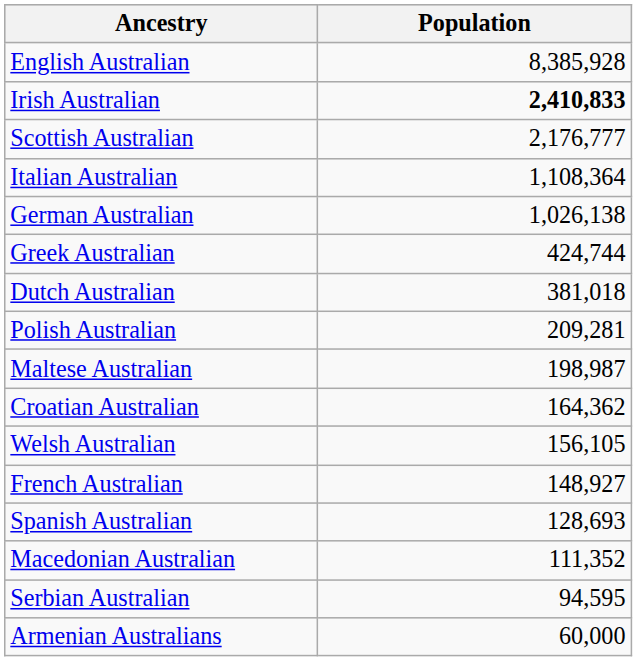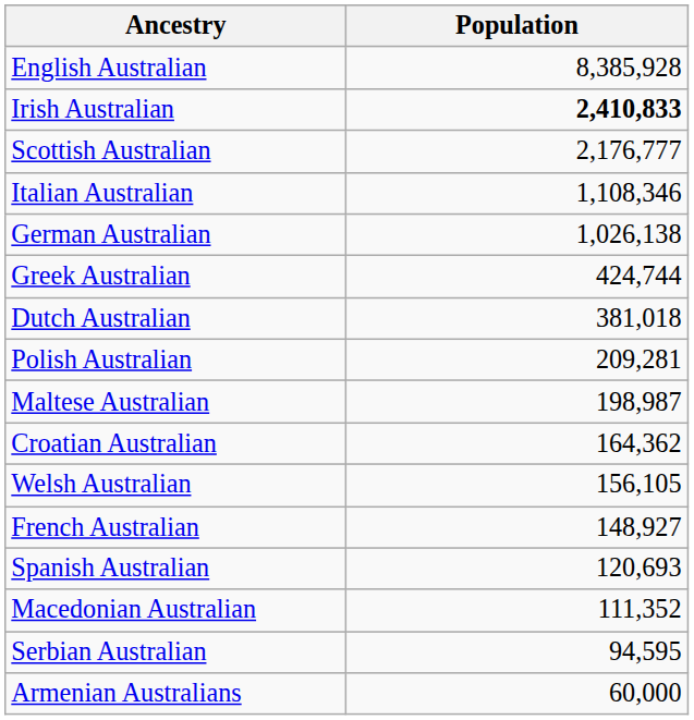Italian Australian | Population: 1,108,364 -> 1,108,346
Spanish Australian | Population: 128,693 -> 120,693
